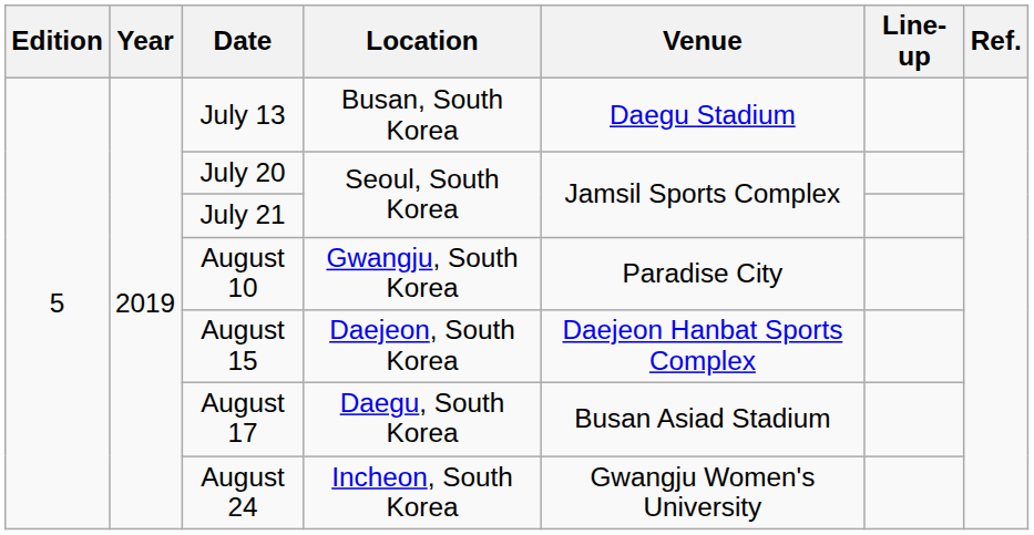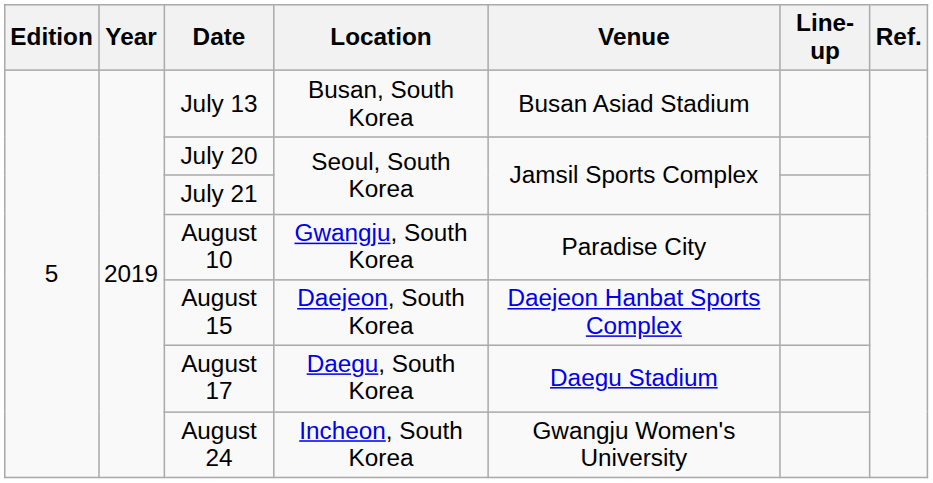July 13 | Venue: Daegu Stadium -> Busan Asiad Stadium
August 17 | Venue: Busan Asiad Stadium -> Daegu Stadium
